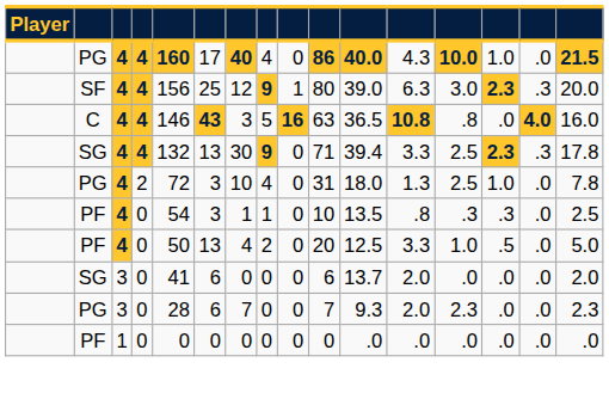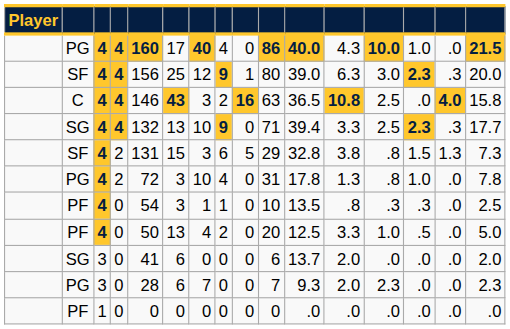C | column 8: 5 -> 2
C | column 13: .8 -> 2.5
C | column 16: 16.0 -> 15.8
SG / 4 | column 7: 30 -> 10
SG / 4 | column 16: 17.8 -> 17.7
+ row: SF | 4 | 2 | 131 | 15 | 3 | 6 | 5 | 29 | 32.8 | 3.8 | .8 | 1.5 | 1.3 | 7.3
PG / 2 | column 11: 18.0 -> 17.8
PG / 2 | column 13: 2.5 -> .8
